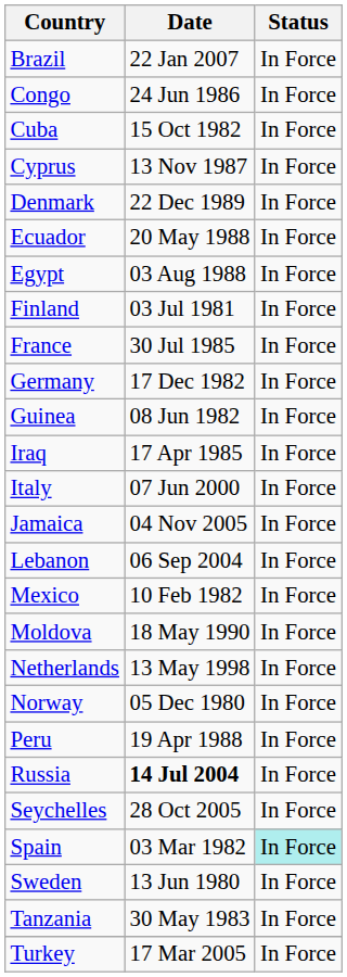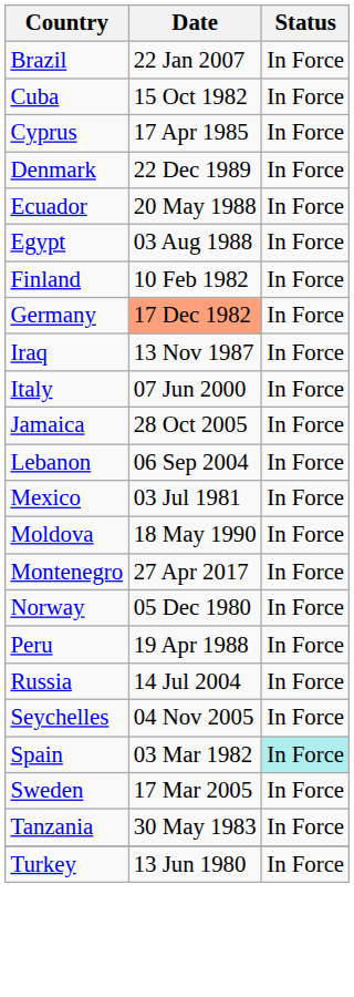- row: Congo | 24 Jun 1986 | In Force
Cyprus | Date: 13 Nov 1987 -> 17 Apr 1985
Finland | Date: 03 Jul 1981 -> 10 Feb 1982
- row: France | 30 Jul 1985 | In Force
Germany | Date: no background -> lightsalmon background
- row: Guinea | 08 Jun 1982 | In Force
Iraq | Date: 17 Apr 1985 -> 13 Nov 1987
Jamaica | Date: 04 Nov 2005 -> 28 Oct 2005
Mexico | Date: 10 Feb 1982 -> 03 Jul 1981
+ row: Montenegro | 27 Apr 2017 | In Force
- row: Netherlands | 13 May 1998 | In Force
Russia | Date: bold -> normal
Seychelles | Date: 28 Oct 2005 -> 04 Nov 2005
Sweden | Date: 13 Jun 1980 -> 17 Mar 2005
Turkey | Date: 17 Mar 2005 -> 13 Jun 1980
